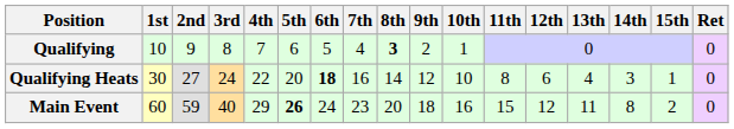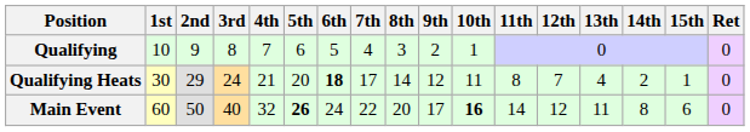Qualifying | 8th: bold -> normal
Qualifying Heats | 2nd: 27 -> 29
Qualifying Heats | 4th: 22 -> 21
Qualifying Heats | 7th: 16 -> 17
Qualifying Heats | 10th: 10 -> 11
Qualifying Heats | 12th: 6 -> 7
Qualifying Heats | 14th: 3 -> 2
Main Event | 2nd: 59 -> 50
Main Event | 4th: 29 -> 32
Main Event | 7th: 23 -> 22
Main Event | 9th: 18 -> 17
Main Event | 10th: normal -> bold
Main Event | 11th: 15 -> 14
Main Event | 15th: 2 -> 6
